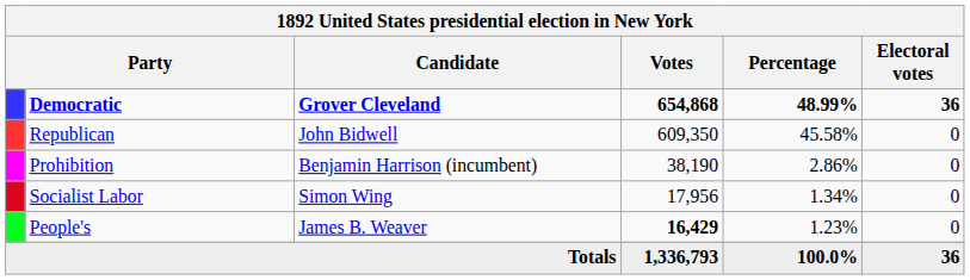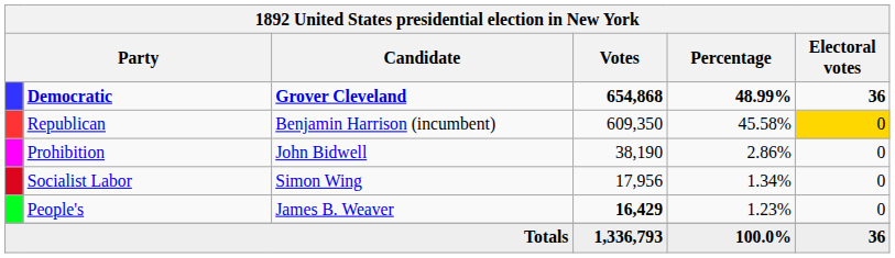Republican | Candidate: John Bidwell -> Benjamin Harrison (incumbent)
Republican | Electoral votes: no background -> gold background
Prohibition | Candidate: Benjamin Harrison (incumbent) -> John Bidwell
